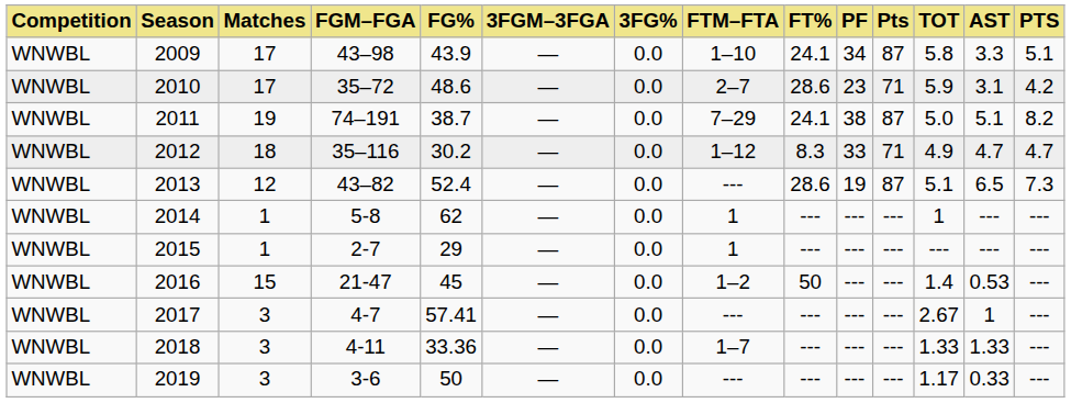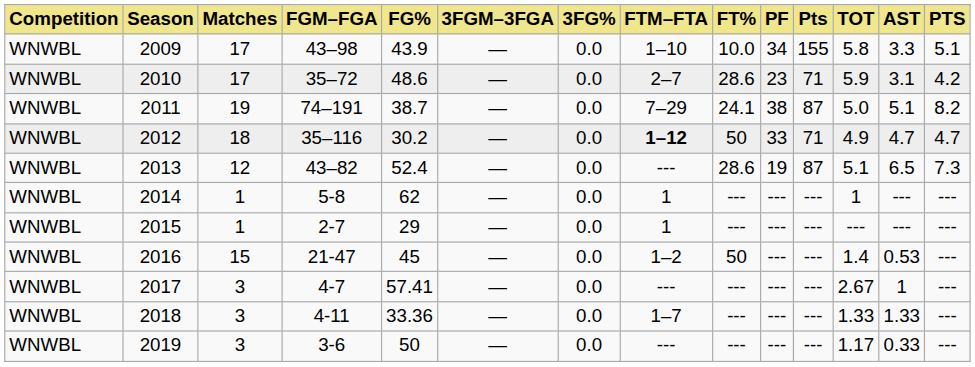2009 | FT%: 24.1 -> 10.0
2009 | Pts: 87 -> 155
2012 | FTM–FTA: normal -> bold
2012 | FT%: 8.3 -> 50
